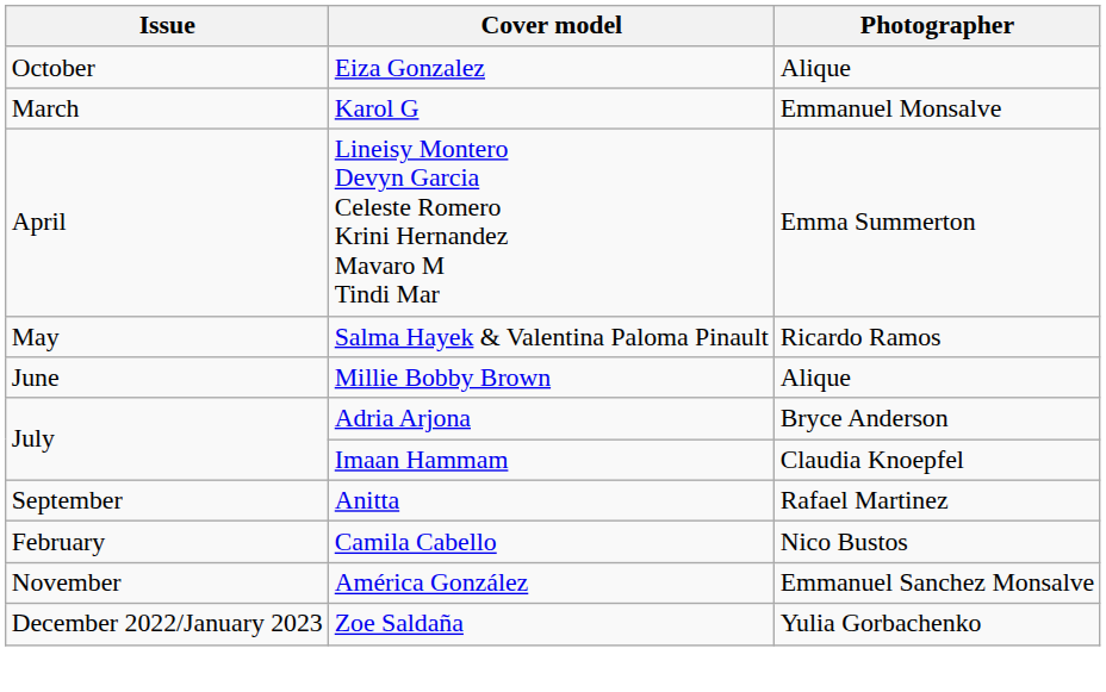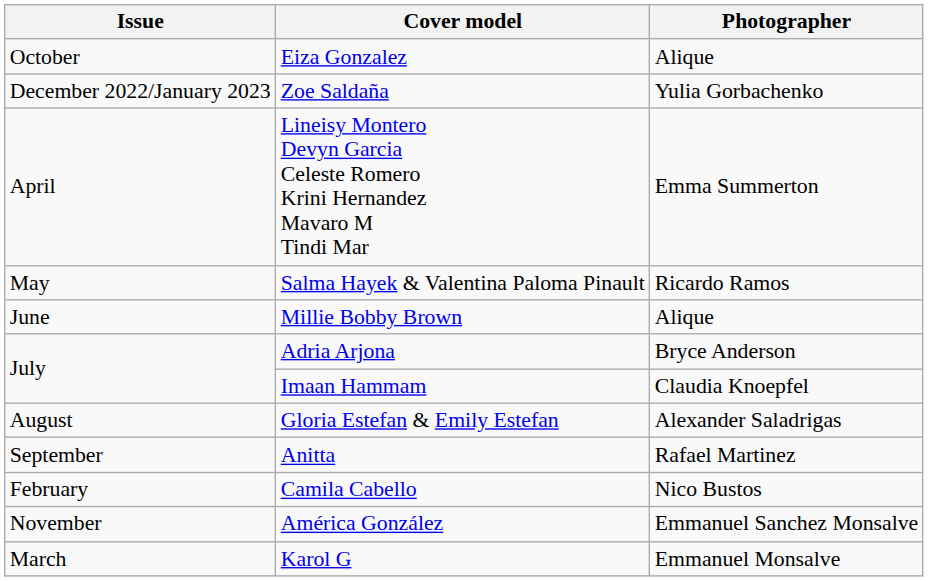rows swapped: Karol G <-> Zoe Saldaña
+ row: August | Gloria Estefan & Emily Estefan | Alexander Saladrigas
